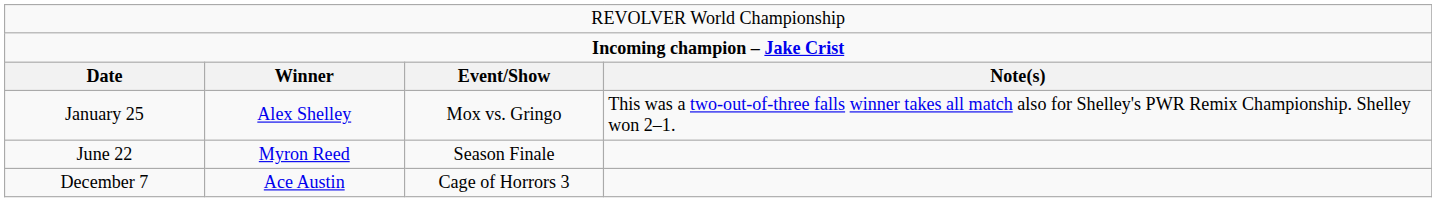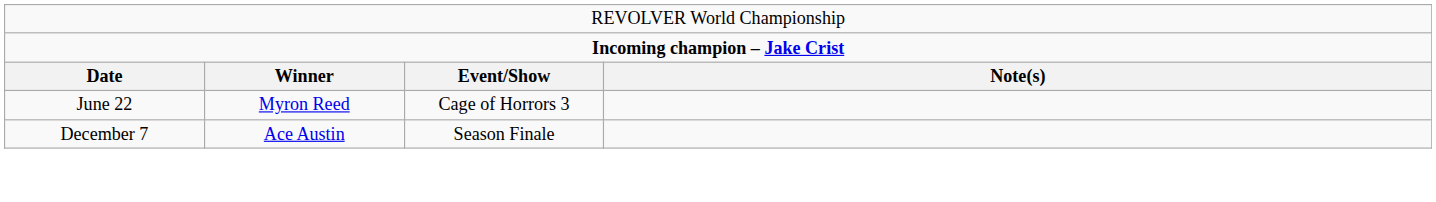- row: January 25 | Alex Shelley | Mox vs. Gringo | This was a two-out-of-three falls winner takes all match also for Shelley's PWR Remix Championship. Shelley won 2–1.
June 22 | column 3: Season Finale -> Cage of Horrors 3
December 7 | column 3: Cage of Horrors 3 -> Season Finale
